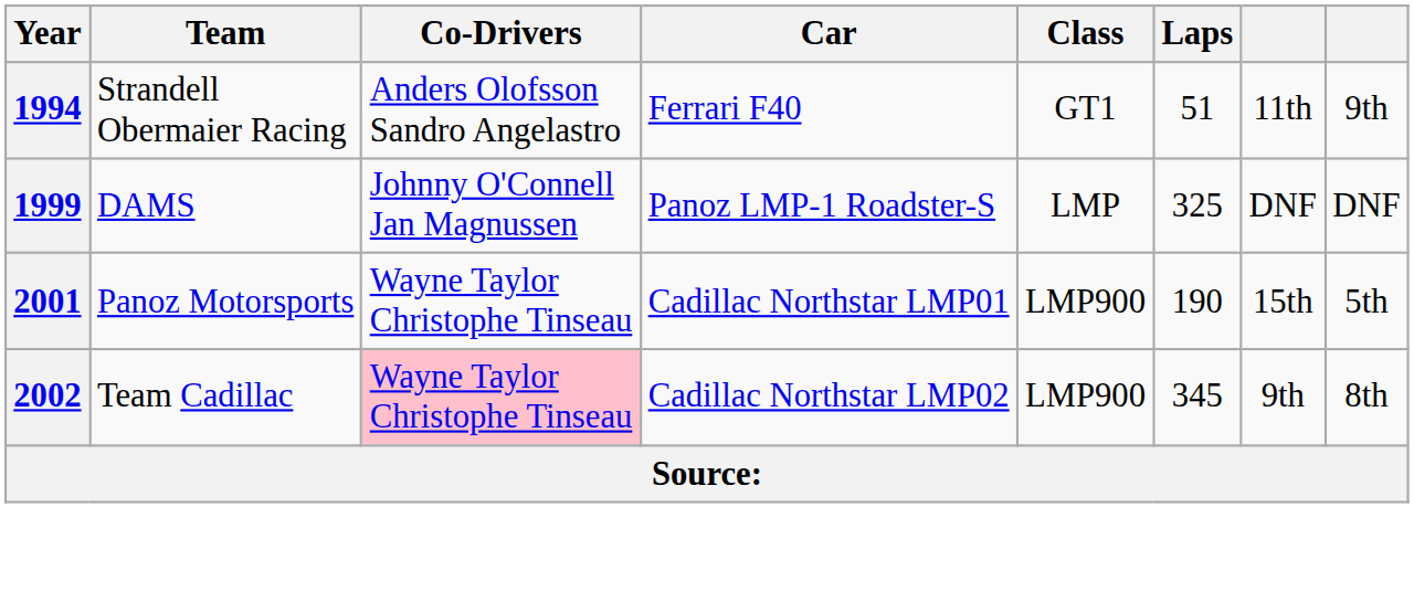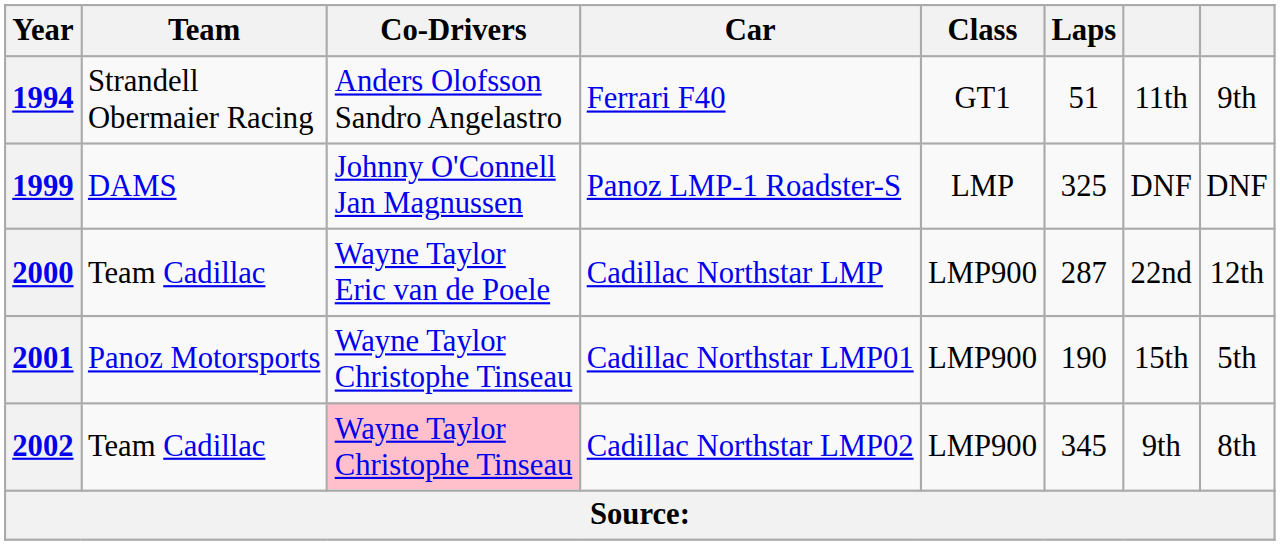+ row: 2000 | Team Cadillac | Wayne Taylor Eric van de Poele | Cadillac Northstar LMP | LMP900 | 287 | 22nd | 12th
